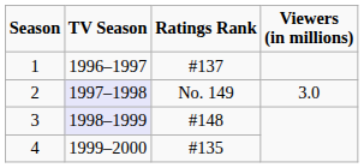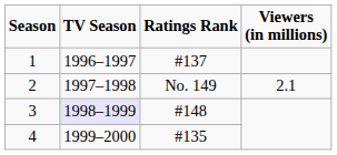2 | TV Season: lavender background -> no background
2 | Viewers (in millions): 3.0 -> 2.1
